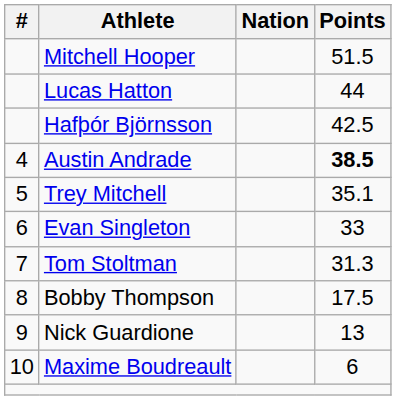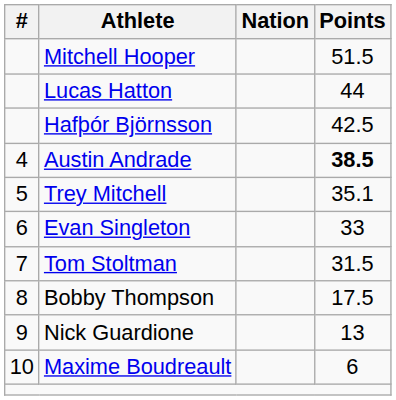Tom Stoltman | Points: 31.3 -> 31.5
